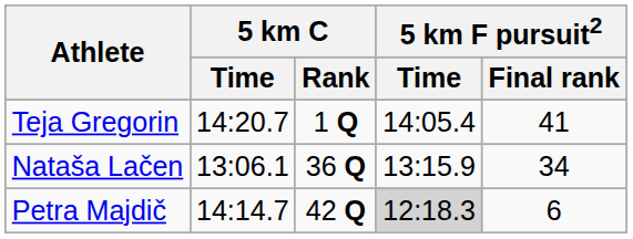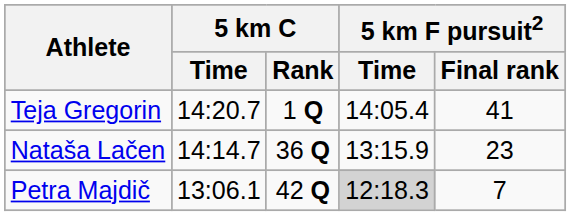Nataša Lačen | 5 km C / Time: 13:06.1 -> 14:14.7
Nataša Lačen | 5 km F pursuit2 / Final rank: 34 -> 23
Petra Majdič | 5 km C / Time: 14:14.7 -> 13:06.1
Petra Majdič | 5 km F pursuit2 / Final rank: 6 -> 7
